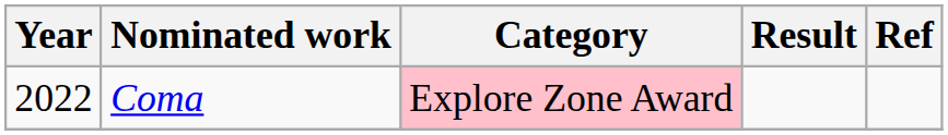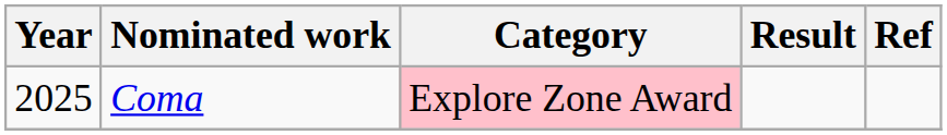Coma | Year: 2022 -> 2025
